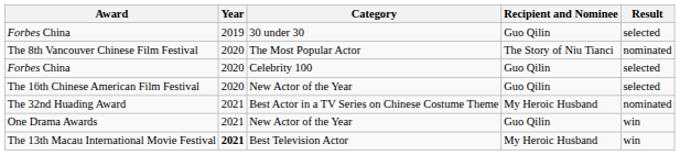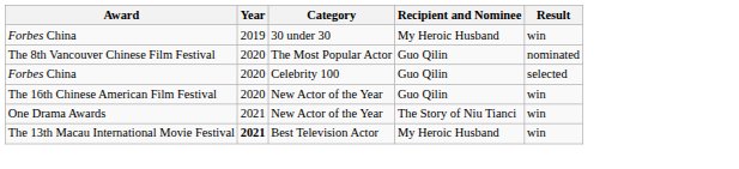Forbes China / 30 under 30 | Recipient and Nominee: Guo Qilin -> My Heroic Husband
Forbes China / 30 under 30 | Result: selected -> win
The 8th Vancouver Chinese Film Festival | Recipient and Nominee: The Story of Niu Tianci -> Guo Qilin
The 16th Chinese American Film Festival | Result: selected -> win
- row: The 32nd Huading Award | 2021 | Best Actor in a TV Series on Chinese Costume Theme | My Heroic Husband | nominated
One Drama Awards | Recipient and Nominee: Guo Qilin -> The Story of Niu Tianci
